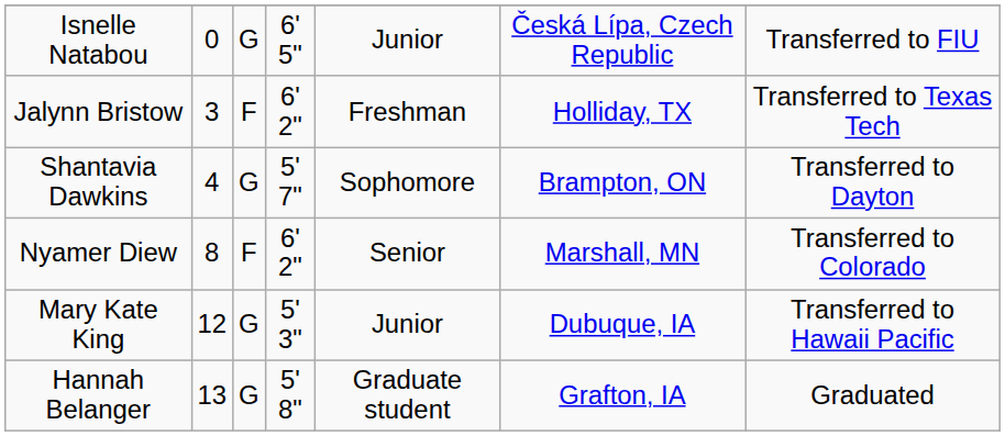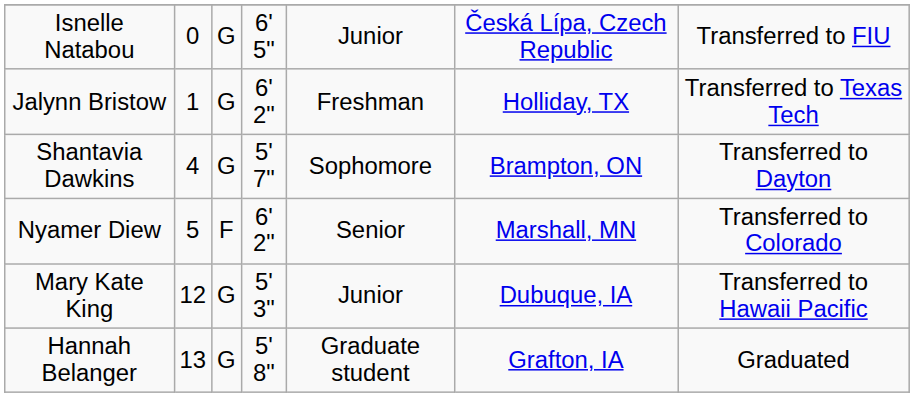Jalynn Bristow | column 2: 3 -> 1
Jalynn Bristow | column 3: F -> G
Nyamer Diew | column 2: 8 -> 5
